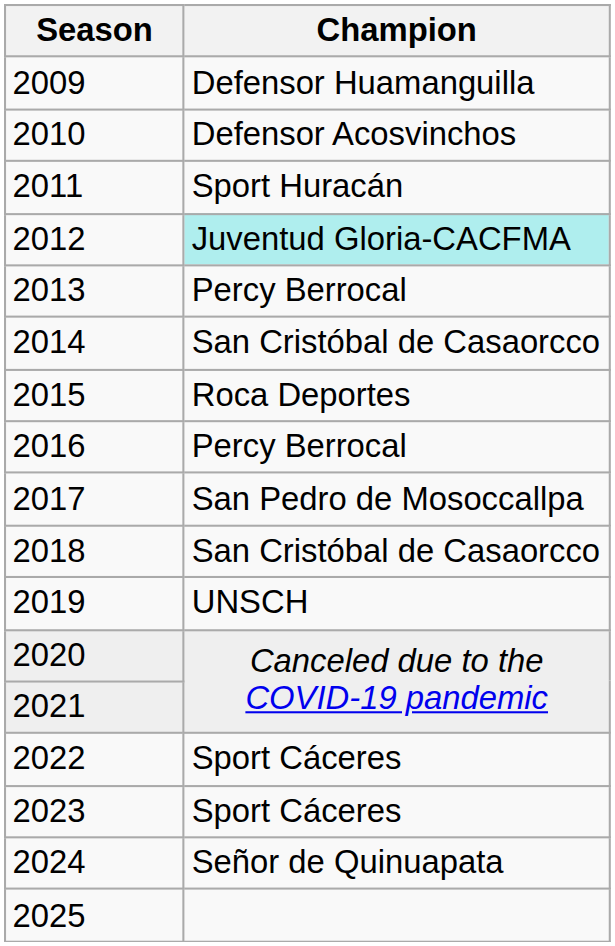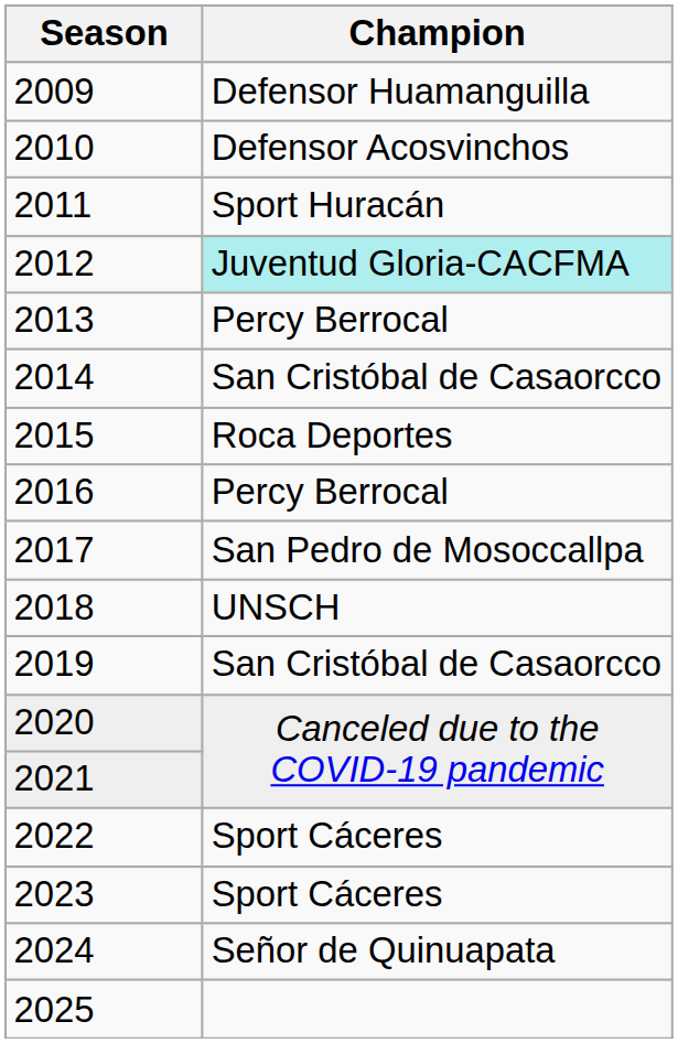2018 | Champion: San Cristóbal de Casaorcco -> UNSCH
2019 | Champion: UNSCH -> San Cristóbal de Casaorcco
